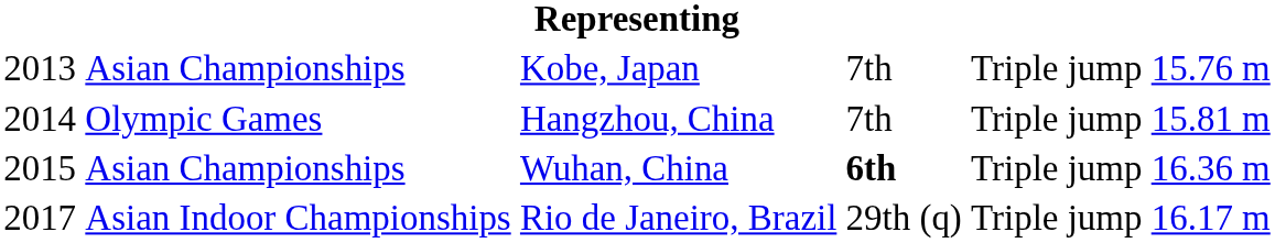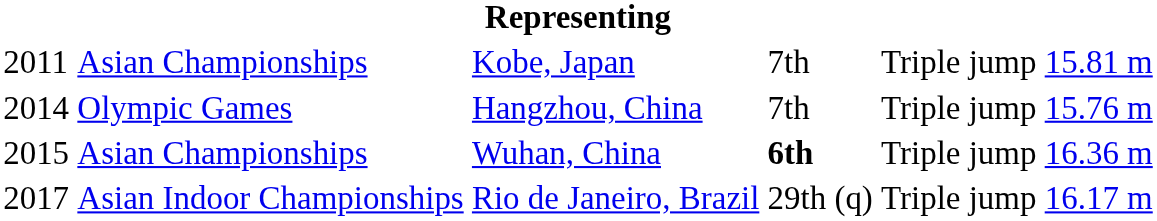Kobe, Japan | column 1: 2013 -> 2011
Kobe, Japan | column 6: 15.76 m -> 15.81 m
Hangzhou, China | column 6: 15.81 m -> 15.76 m
